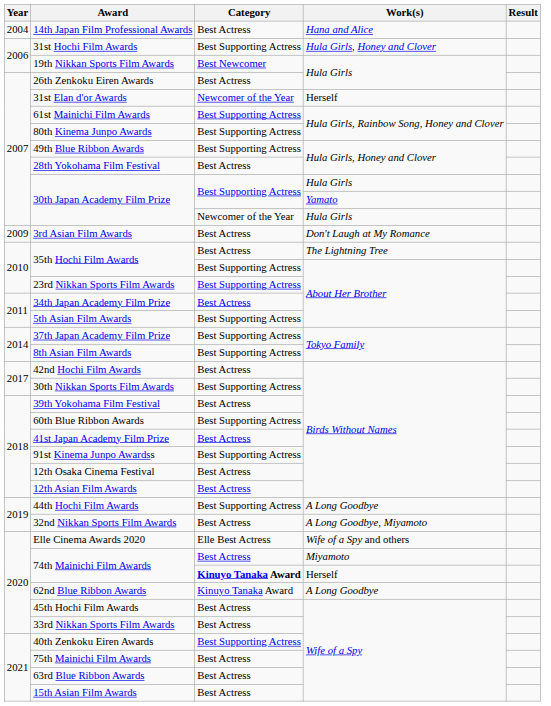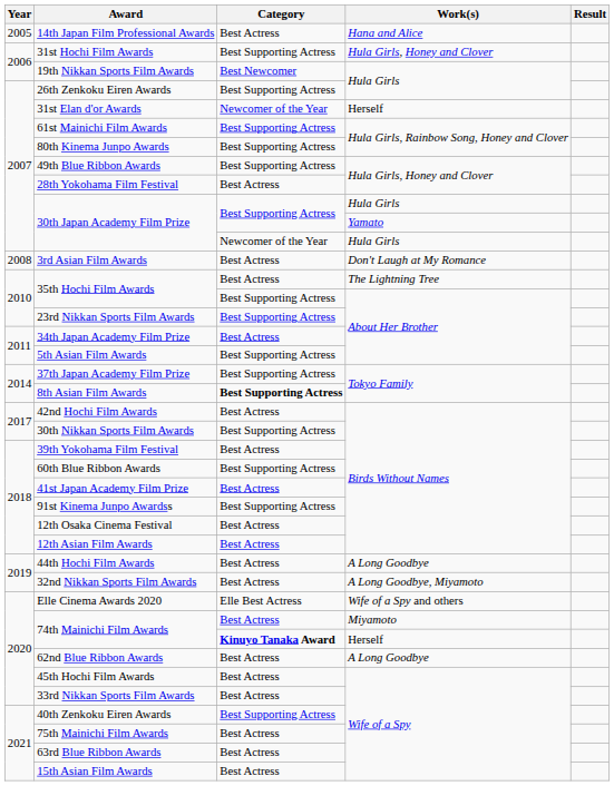14th Japan Film Professional Awards | Year: 2004 -> 2005
26th Zenkoku Eiren Awards | Category: Best Actress -> Best Supporting Actress
3rd Asian Film Awards | Year: 2009 -> 2008
8th Asian Film Awards | Category: normal -> bold
44th Hochi Film Awards | Category: Best Supporting Actress -> Best Actress
62nd Blue Ribbon Awards | Category: Kinuyo Tanaka Award -> Best Actress
